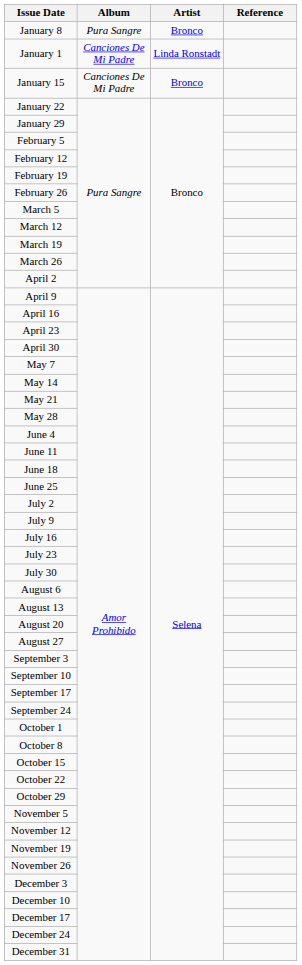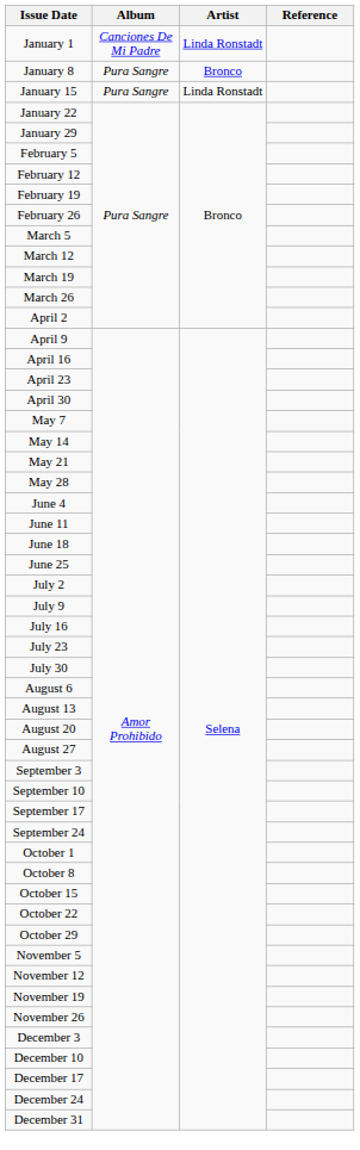rows swapped: January 1 <-> January 8
January 15 | Album: Canciones De Mi Padre -> Pura Sangre
January 15 | Artist: Bronco -> Linda Ronstadt
